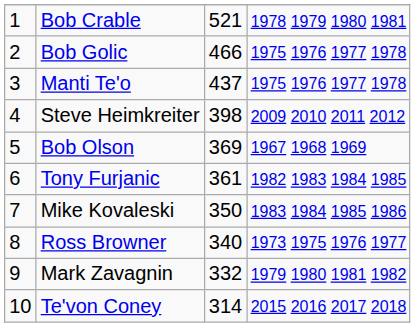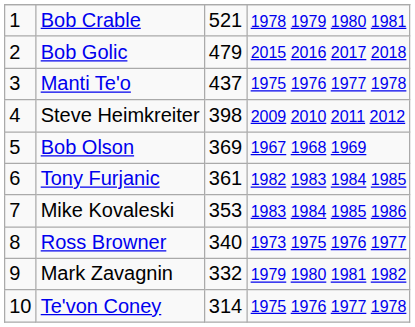Bob Golic | column 3: 466 -> 479
Bob Golic | column 4: 1975 1976 1977 1978 -> 2015 2016 2017 2018
Mike Kovaleski | column 3: 350 -> 353
Te'von Coney | column 4: 2015 2016 2017 2018 -> 1975 1976 1977 1978
